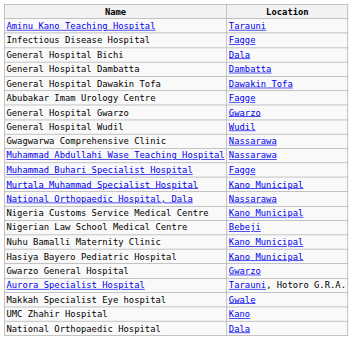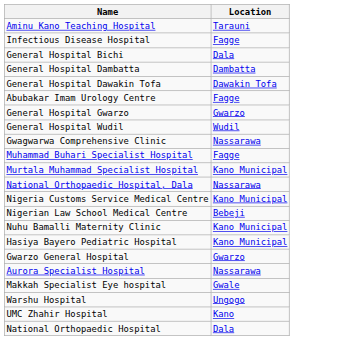- row: Muhammad Abdullahi Wase Teaching Hospital | Nassarawa
Aurora Specialist Hospital | Location: Tarauni, Hotoro G.R.A. -> Nassarawa
+ row: Warshu Hospital | Ungogo
